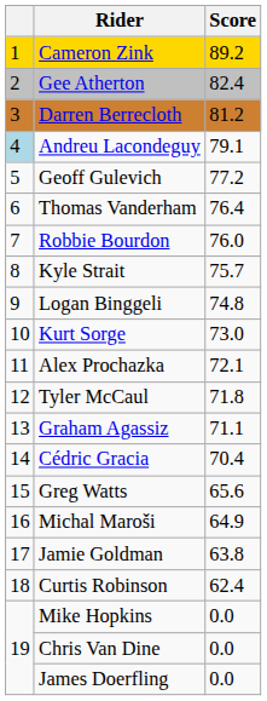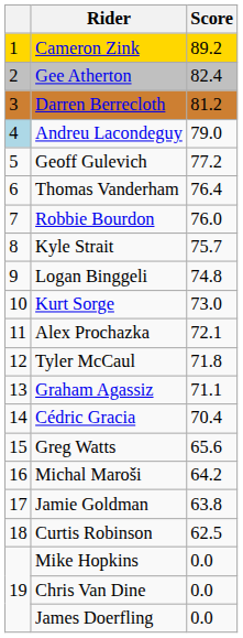Andreu Lacondeguy | Score: 79.1 -> 79.0
Michal Maroši | Score: 64.9 -> 64.2
Curtis Robinson | Score: 62.4 -> 62.5
